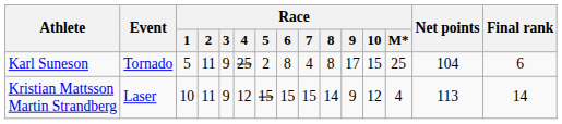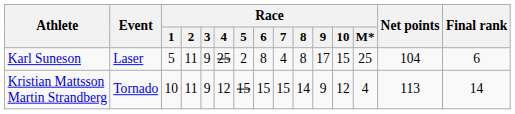Karl Suneson | Event: Tornado -> Laser
Kristian Mattsson Martin Strandberg | Event: Laser -> Tornado
